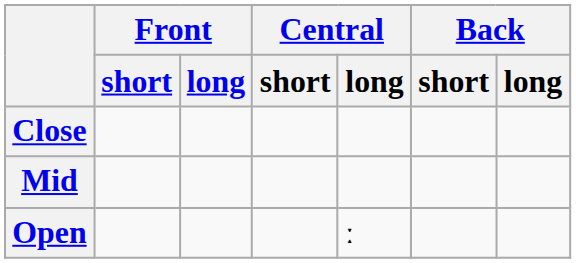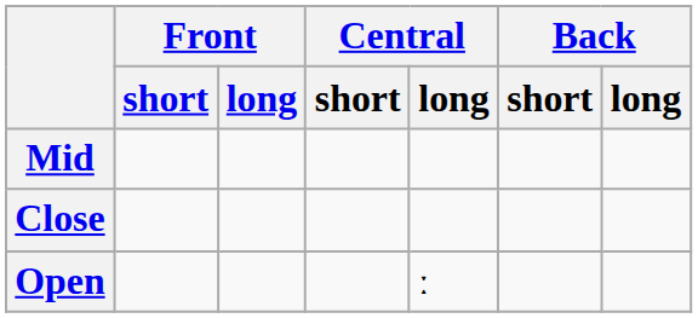rows swapped: Close <-> Mid
